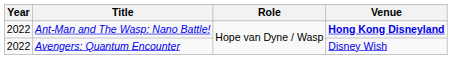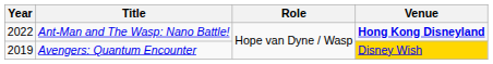Avengers: Quantum Encounter | Year: 2022 -> 2019
Avengers: Quantum Encounter | Venue: no background -> gold background
